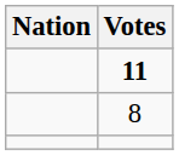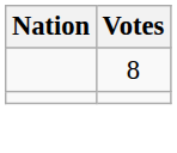- row: 11
